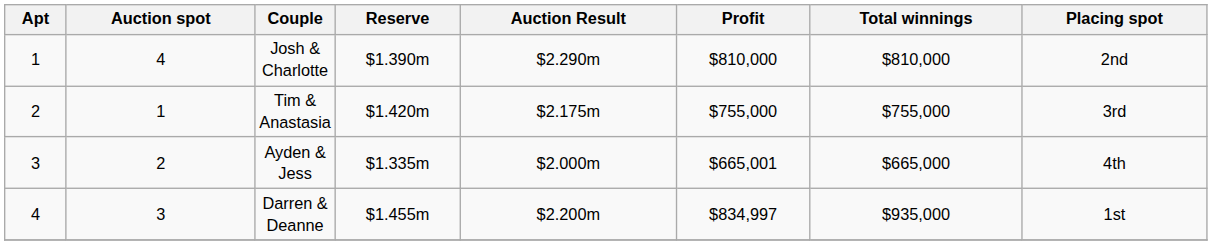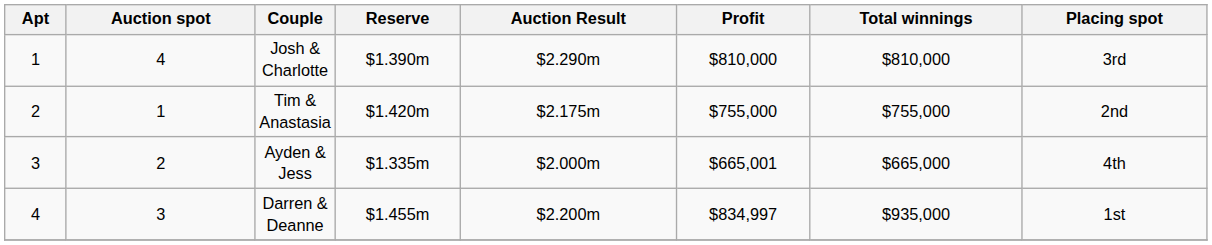Josh & Charlotte | Placing spot: 2nd -> 3rd
Tim & Anastasia | Placing spot: 3rd -> 2nd
